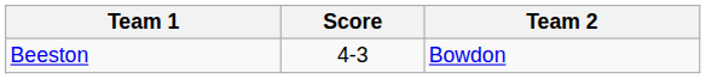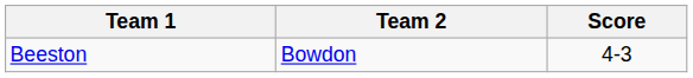columns swapped: Team 2 <-> Score
